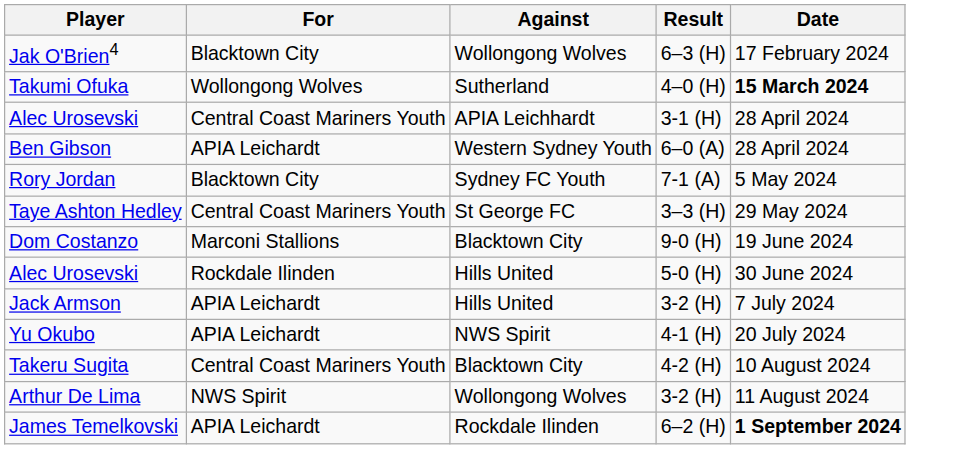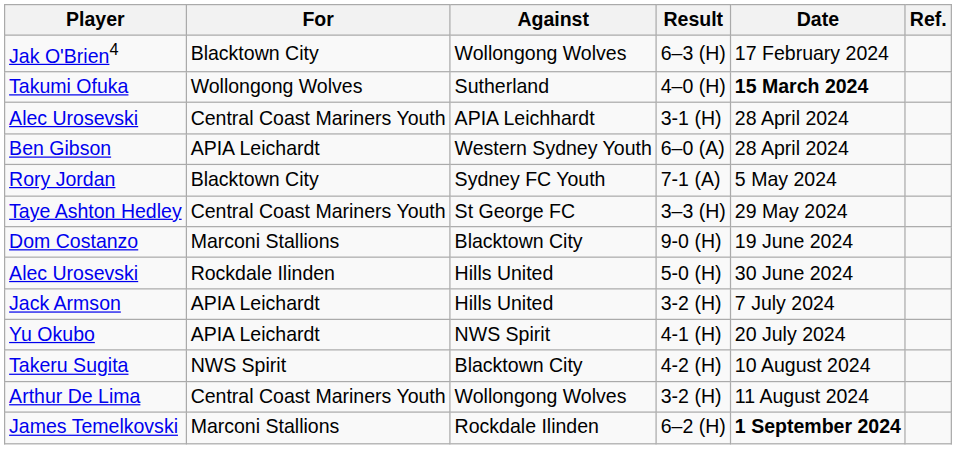+ column: Ref.
Takeru Sugita | For: Central Coast Mariners Youth -> NWS Spirit
Arthur De Lima | For: NWS Spirit -> Central Coast Mariners Youth
James Temelkovski | For: APIA Leichardt -> Marconi Stallions
